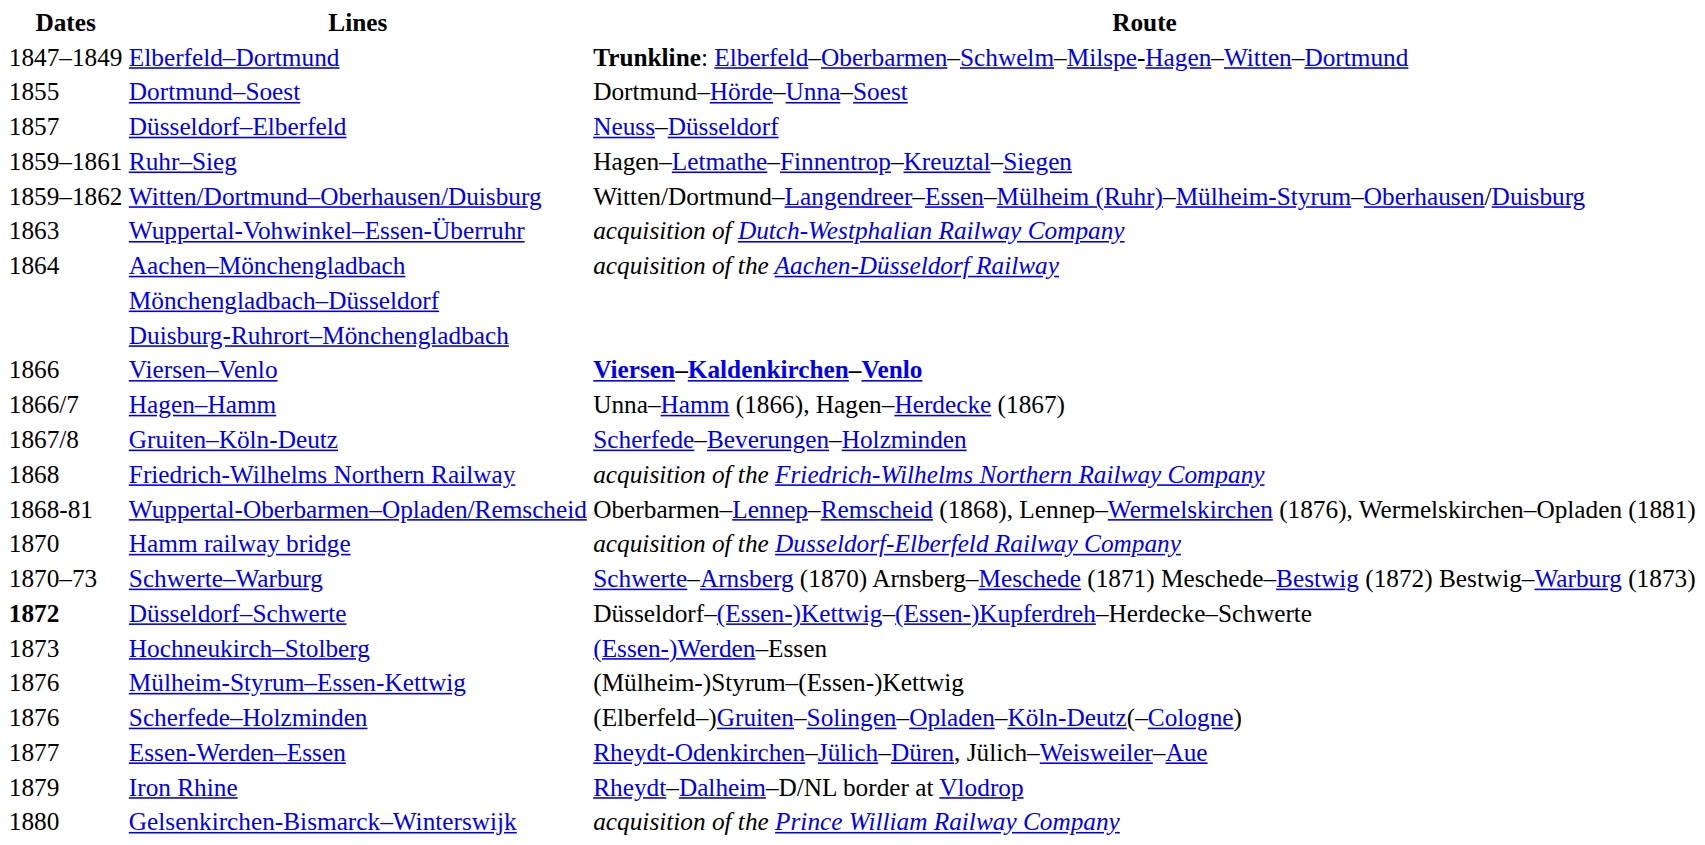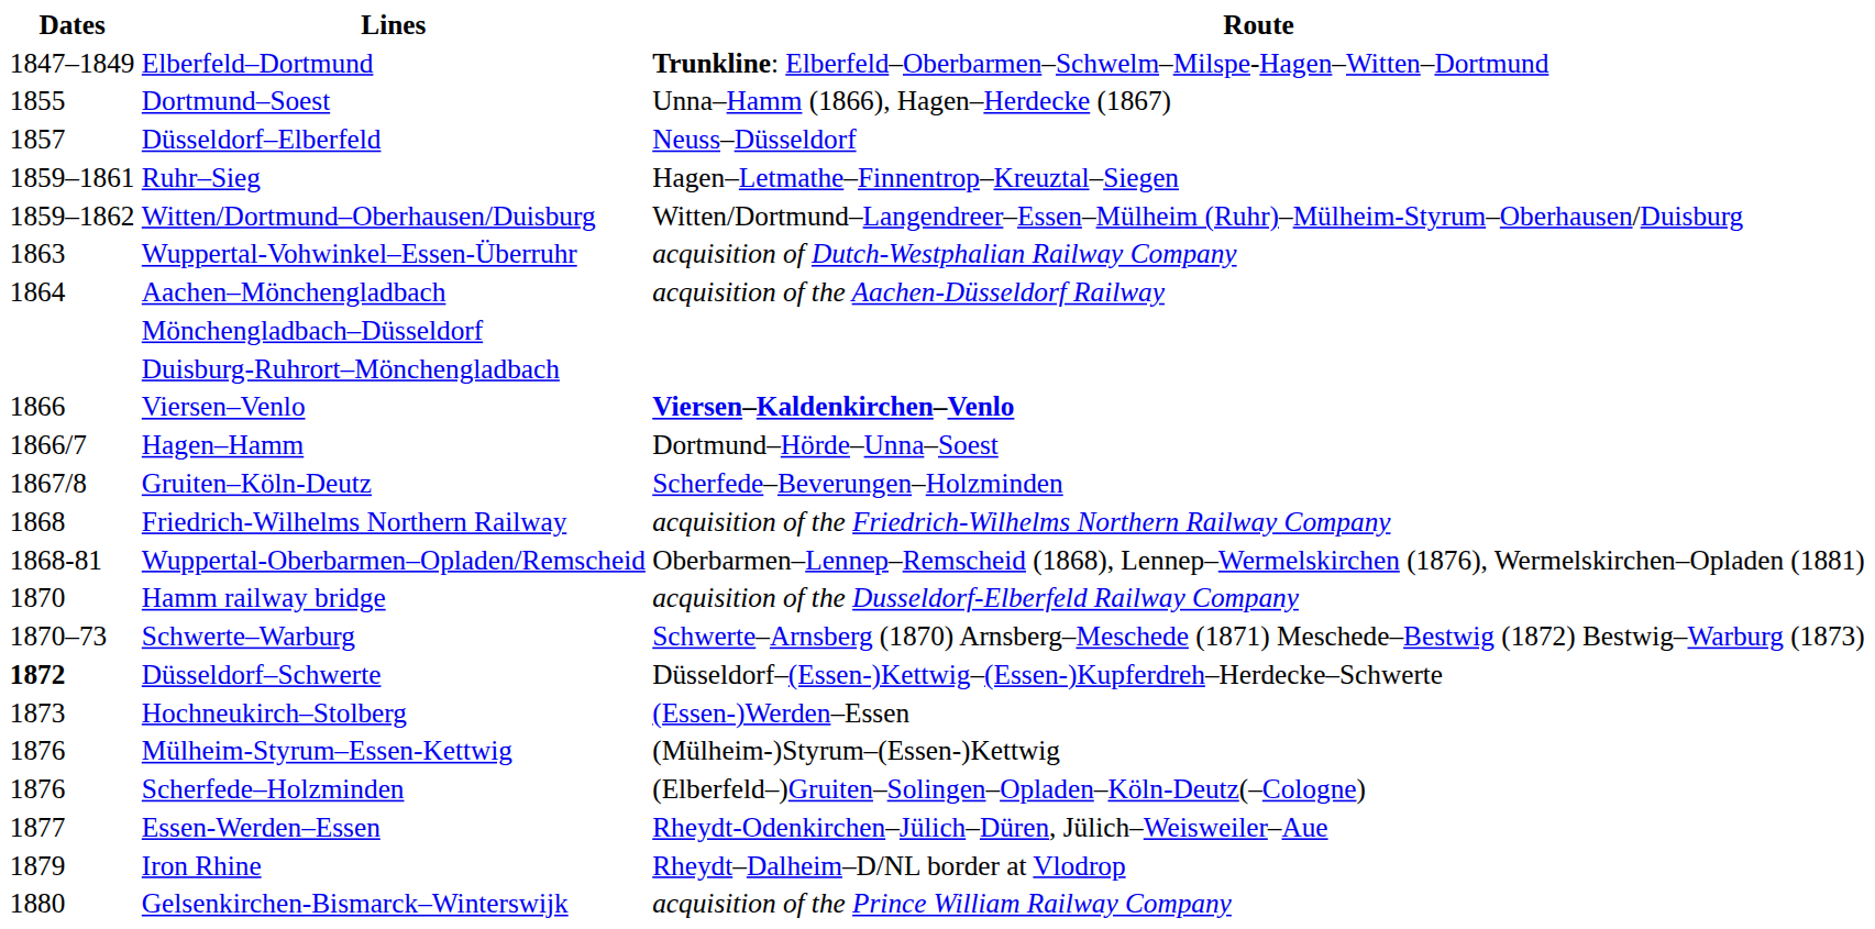Dortmund–Soest | Route: Dortmund–Hörde–Unna–Soest -> Unna–Hamm (1866), Hagen–Herdecke (1867)
Hagen–Hamm | Route: Unna–Hamm (1866), Hagen–Herdecke (1867) -> Dortmund–Hörde–Unna–Soest
